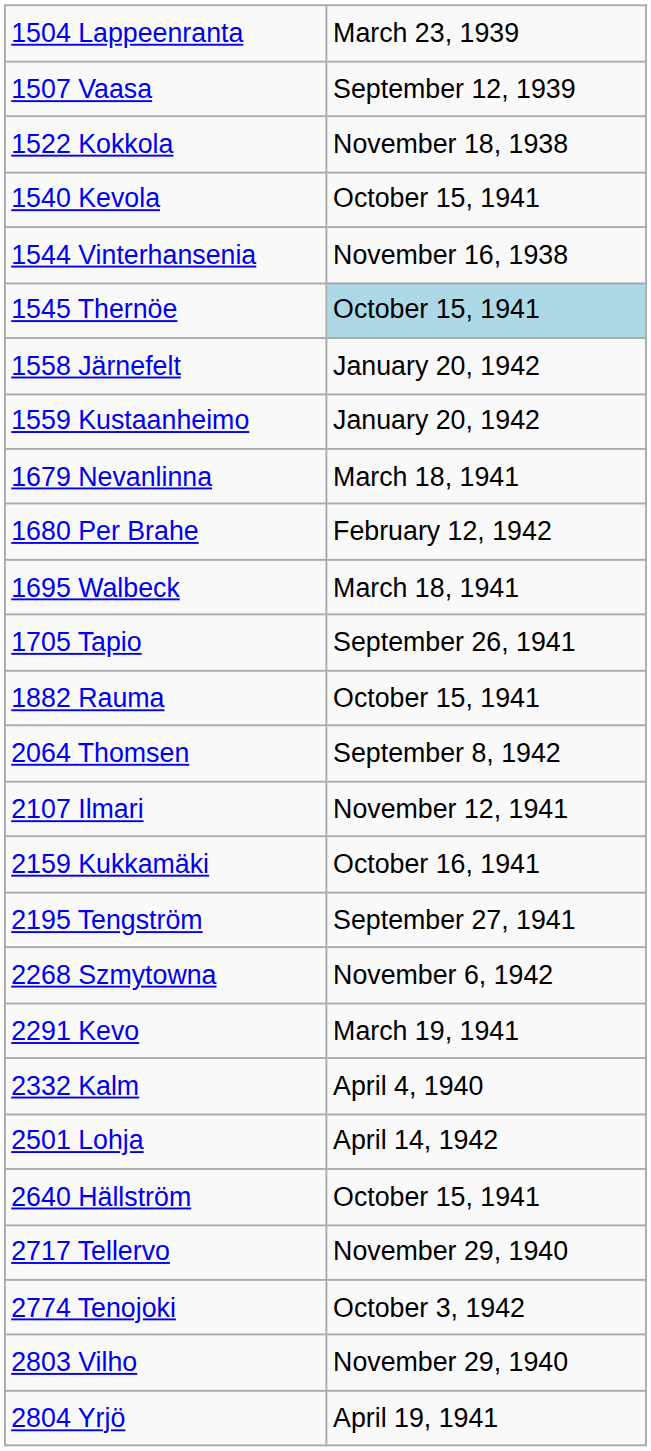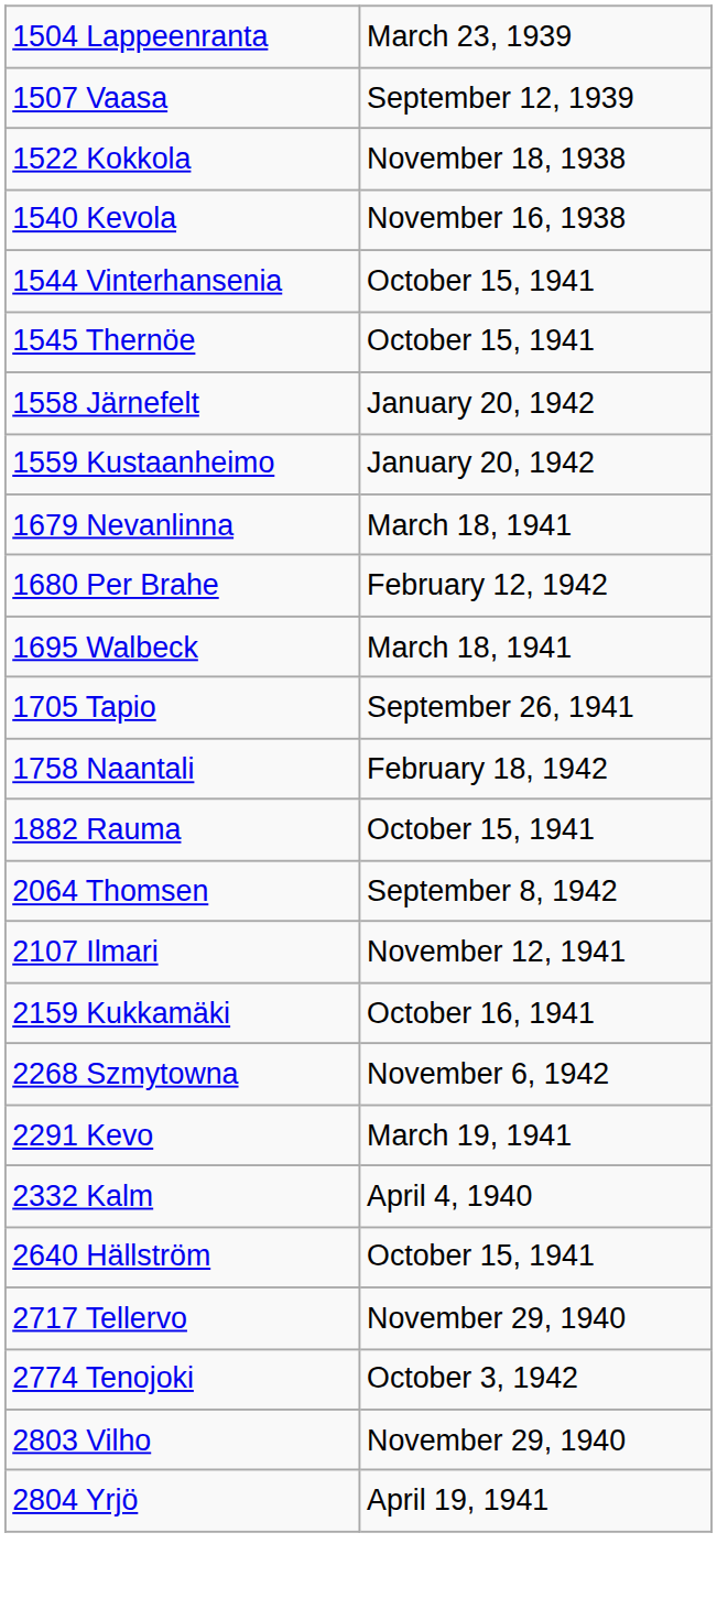1540 Kevola | column 2: October 15, 1941 -> November 16, 1938
1544 Vinterhansenia | column 2: November 16, 1938 -> October 15, 1941
1545 Thernöe | column 2: lightblue background -> no background
+ row: 1758 Naantali | February 18, 1942
- row: 2195 Tengström | September 27, 1941
- row: 2501 Lohja | April 14, 1942
